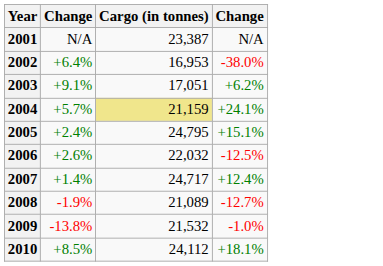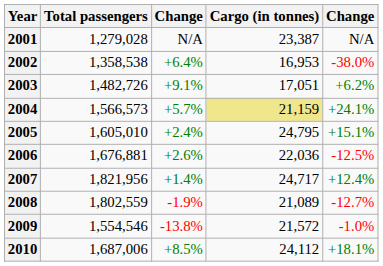+ column: Total passengers | 1,279,028 | 1,358,538 | 1,482,726 | 1,566,573 | 1,605,010 | 1,676,881 | 1,821,956 | 1,802,559 | 1,554,546 | 1,687,006
2006 | Cargo (in tonnes): 22,032 -> 22,036
2009 | Cargo (in tonnes): 21,532 -> 21,572
